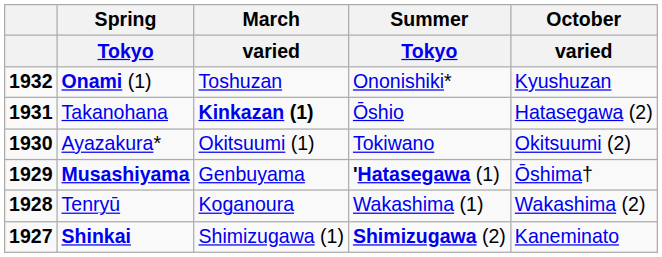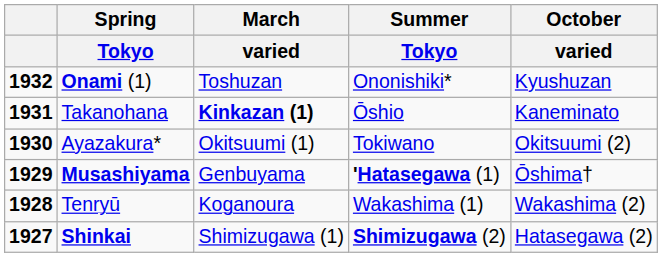Takanohana | October / varied: Hatasegawa (2) -> Kaneminato
Shinkai | October / varied: Kaneminato -> Hatasegawa (2)
